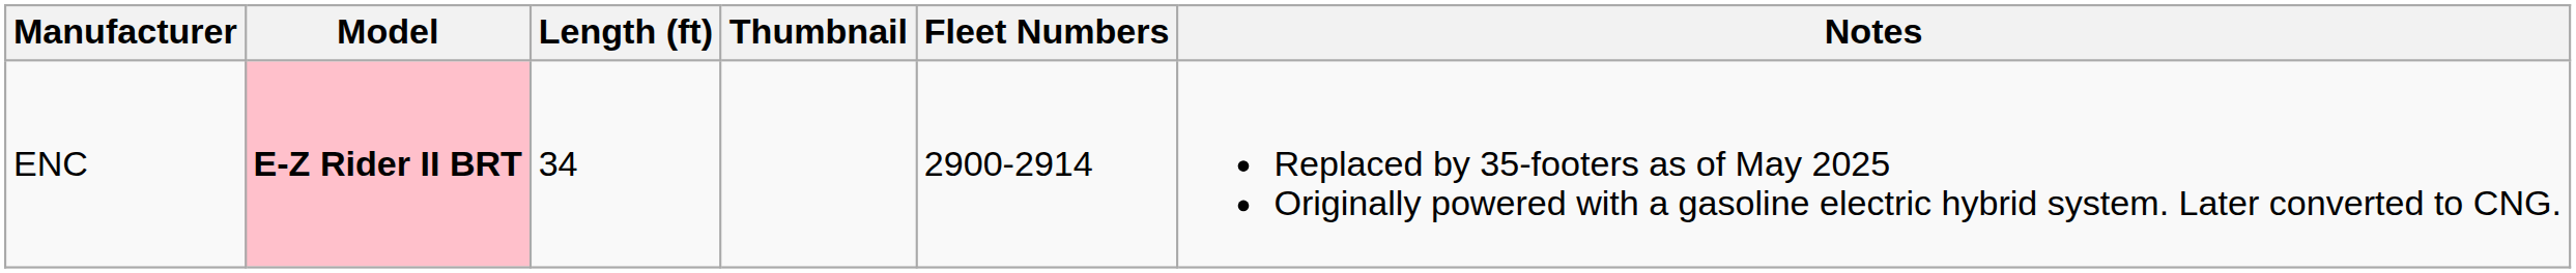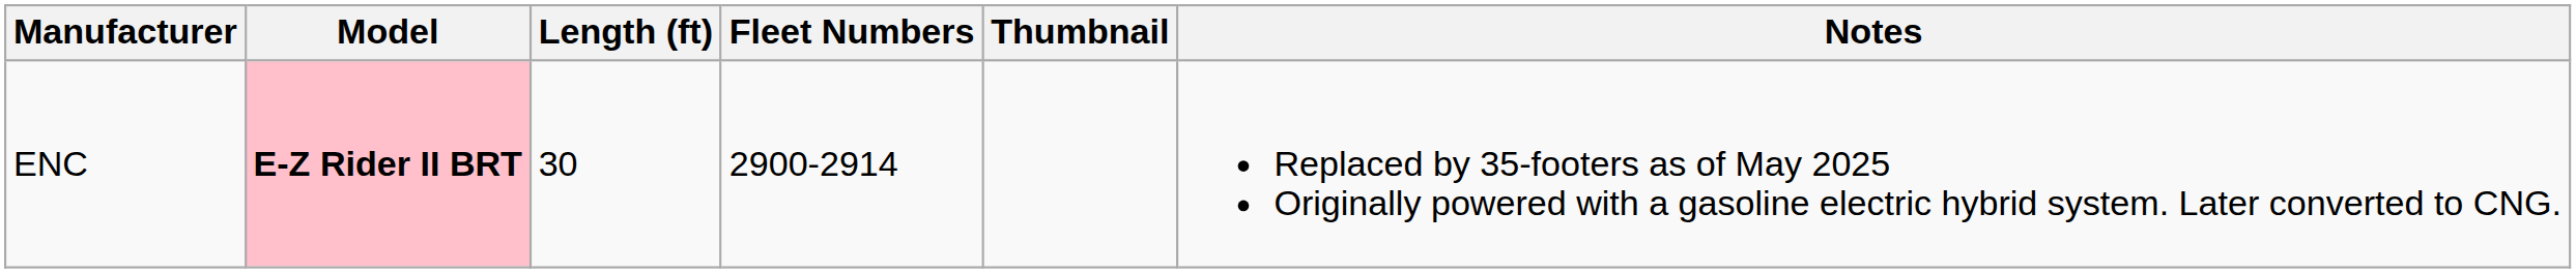columns swapped: Fleet Numbers <-> Thumbnail
ENC | Length (ft): 34 -> 30
